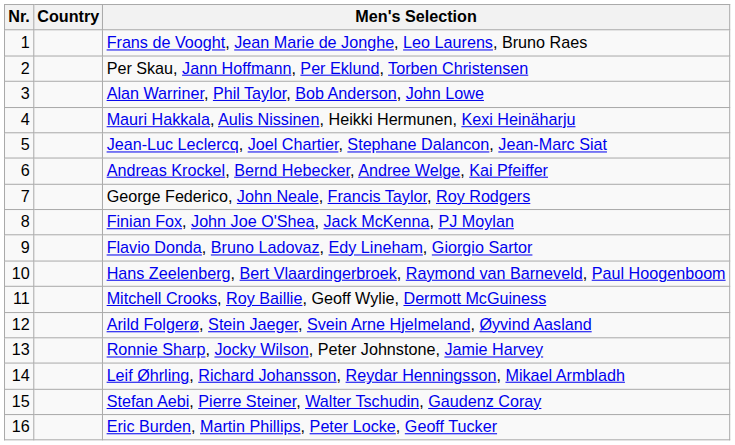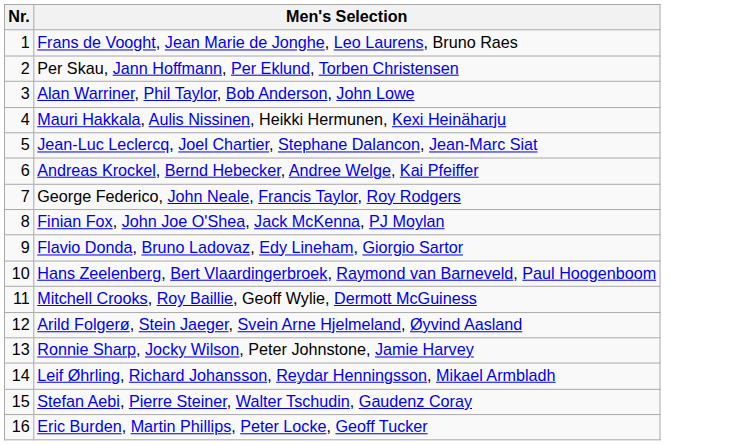- column: Country
